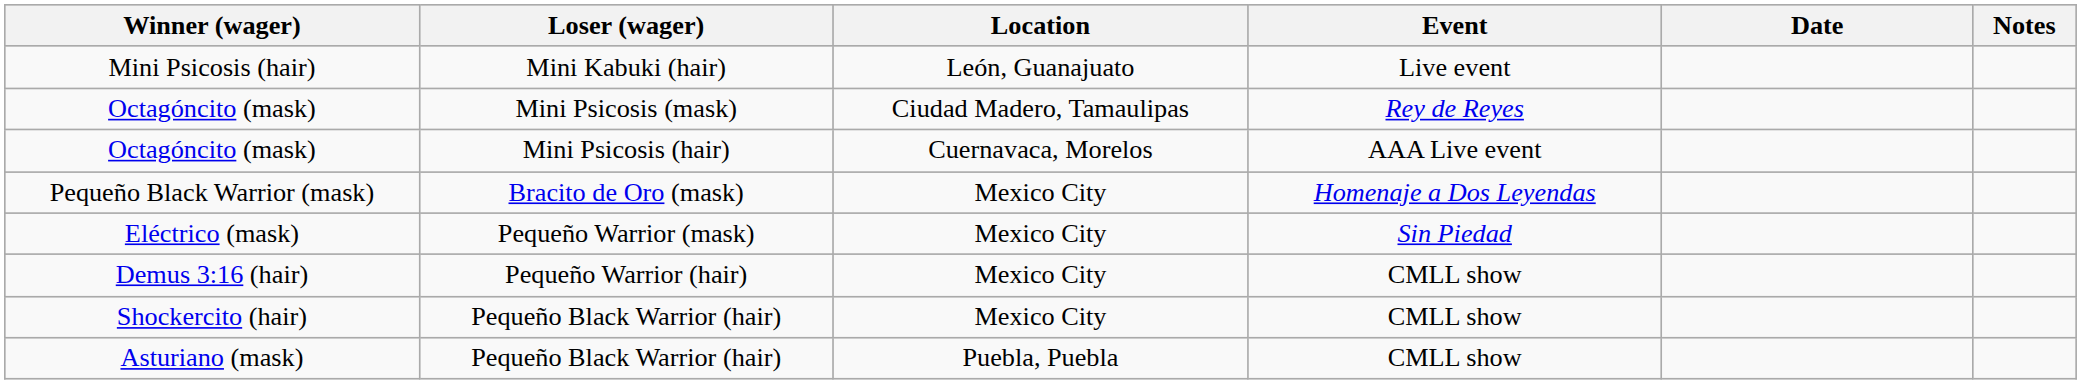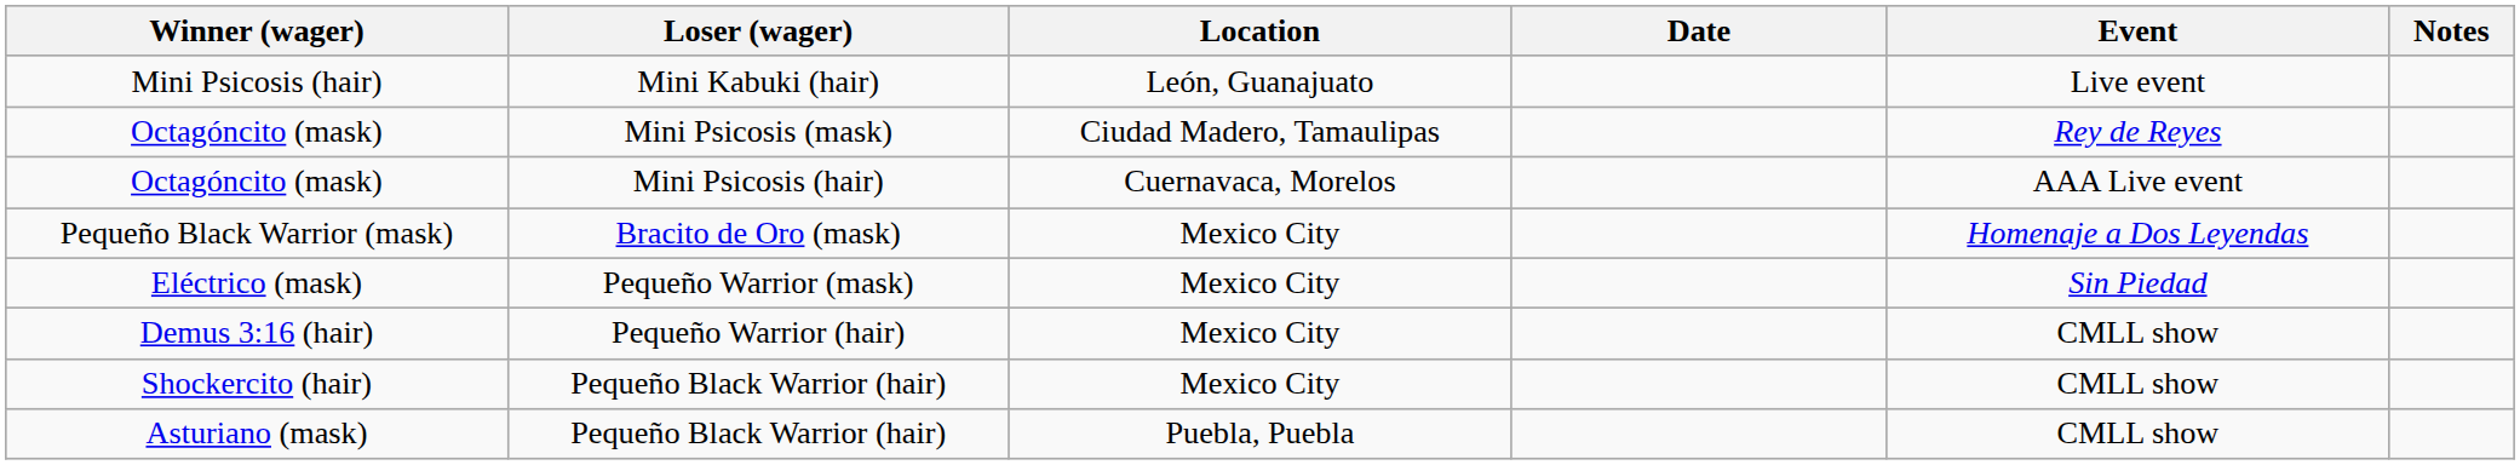columns swapped: Event <-> Date
